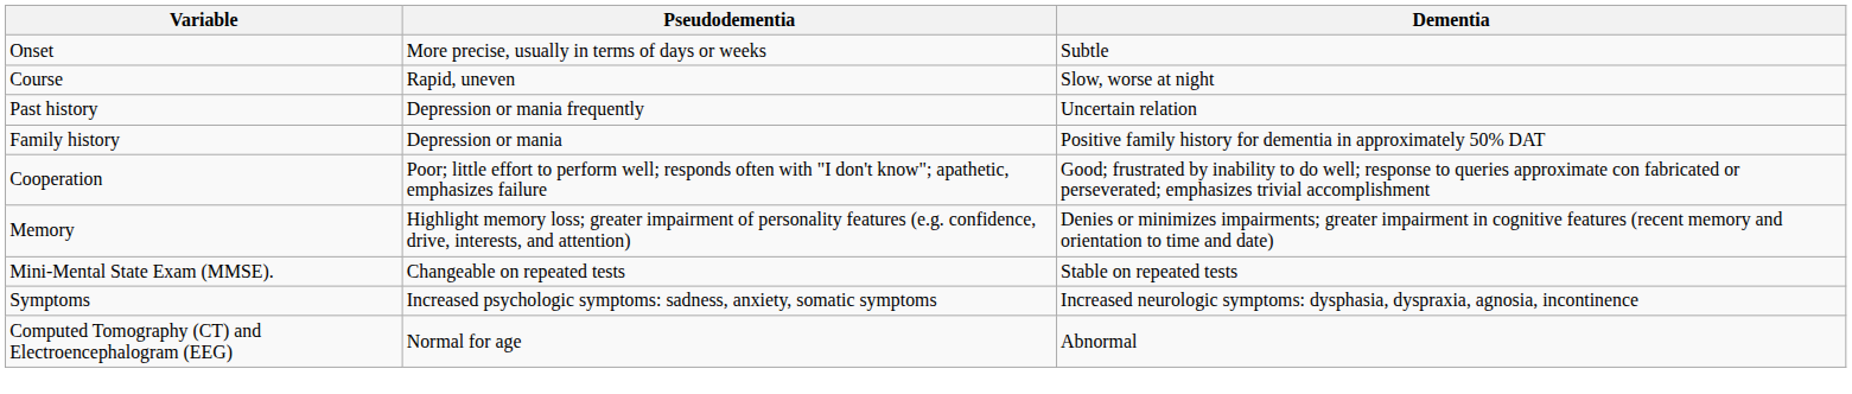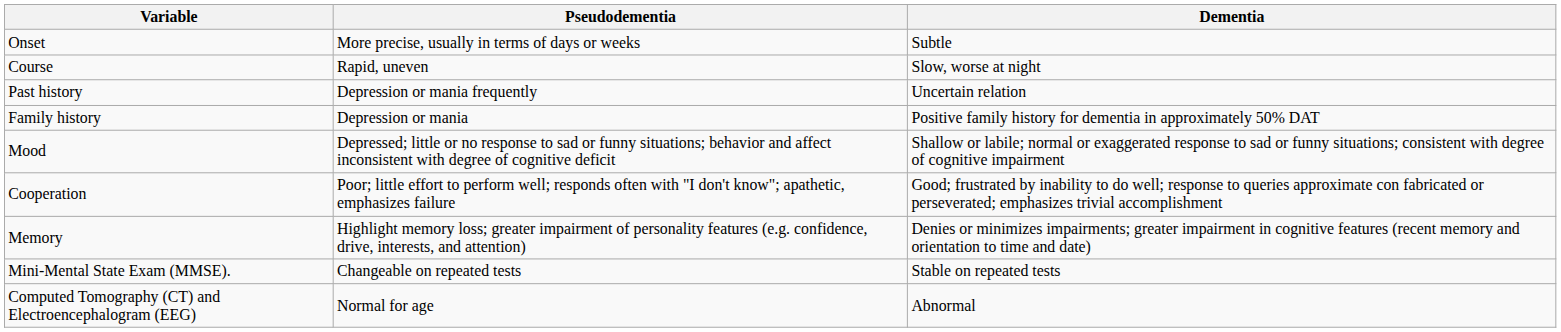+ row: Mood | Depressed; little or no response to sad or funny situations; behavior and affect inconsistent with degree of cognitive deficit | Shallow or labile; normal or exaggerated response to sad or funny situations; consistent with degree of cognitive impairment
- row: Symptoms | Increased psychologic symptoms: sadness, anxiety, somatic symptoms | Increased neurologic symptoms: dysphasia, dyspraxia, agnosia, incontinence
